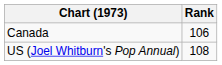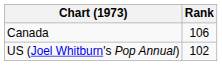US (Joel Whitburn's Pop Annual) | Rank: 108 -> 102
